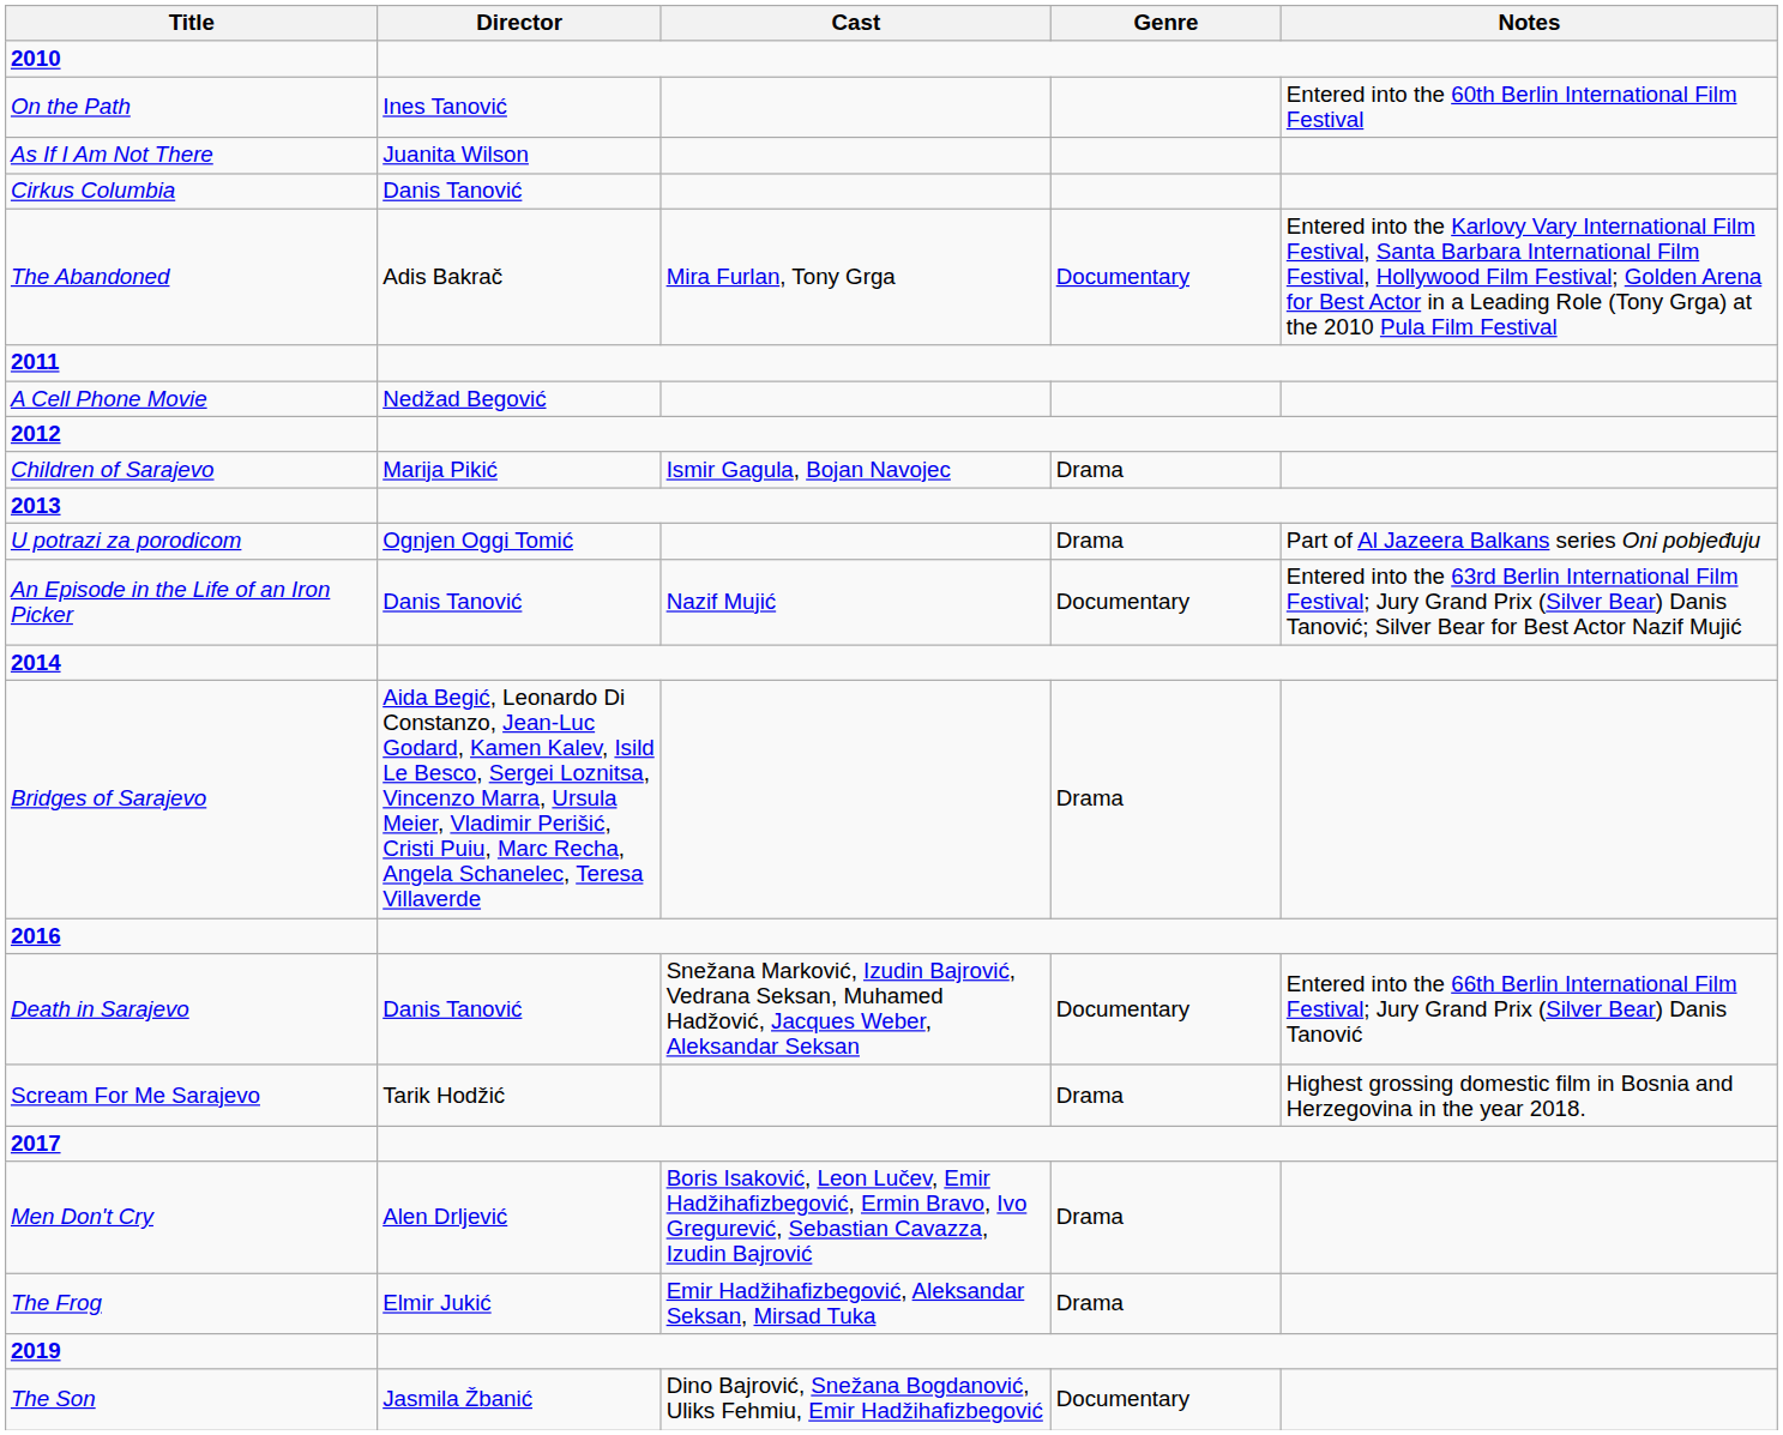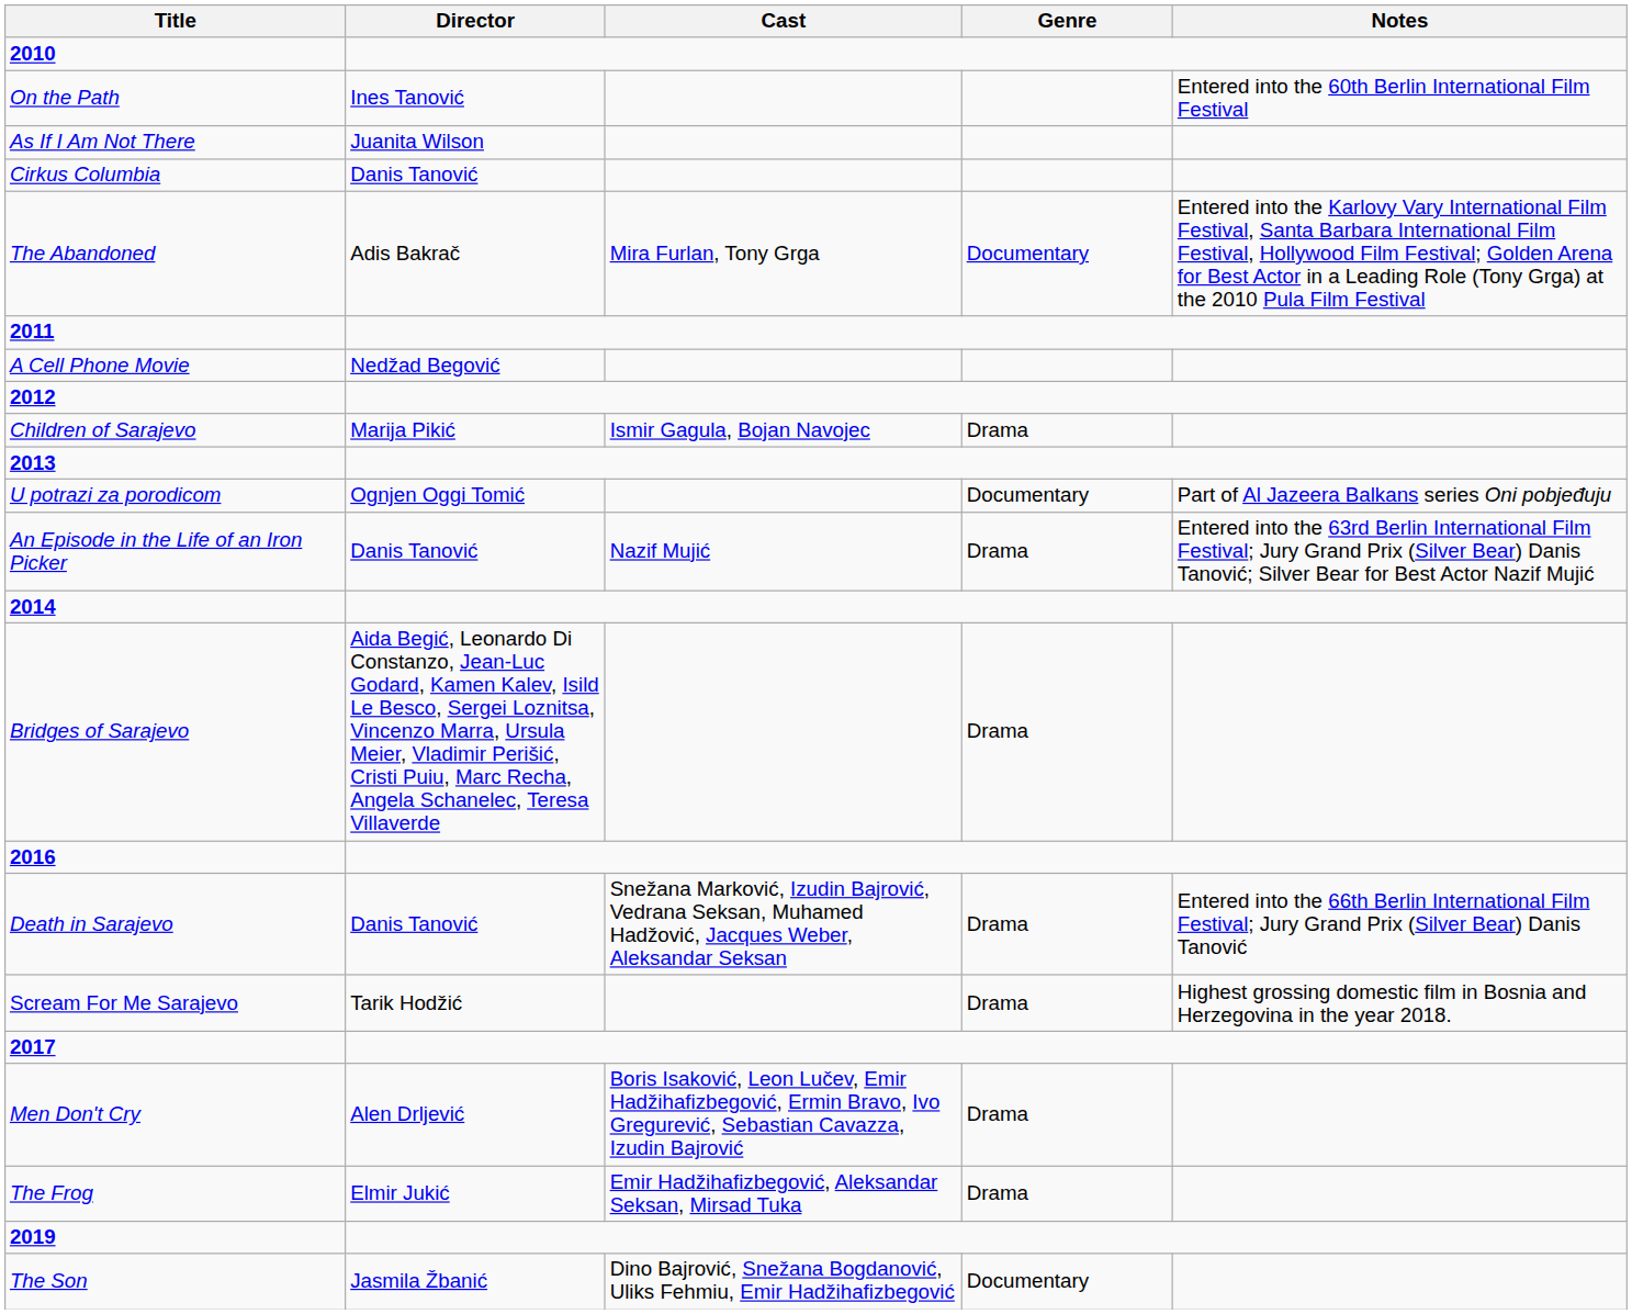U potrazi za porodicom | Genre: Drama -> Documentary
An Episode in the Life of an Iron Picker | Genre: Documentary -> Drama
Death in Sarajevo | Genre: Documentary -> Drama
